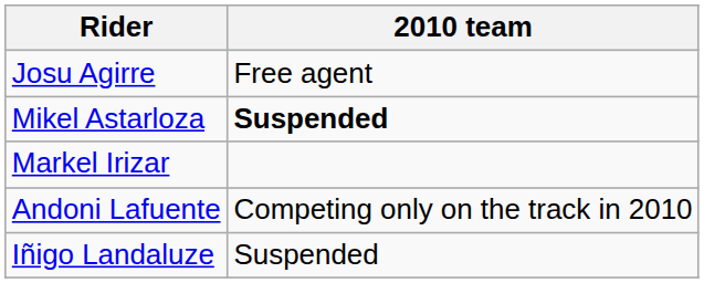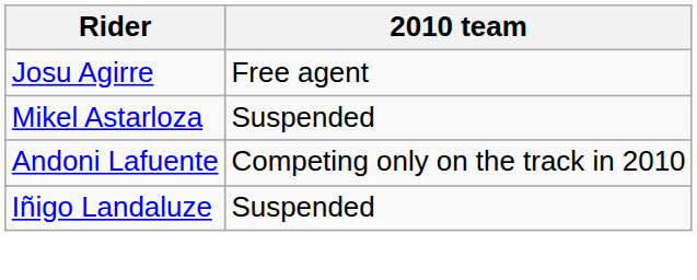Mikel Astarloza | 2010 team: bold -> normal
- row: Markel Irizar
